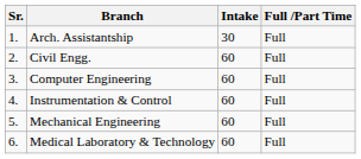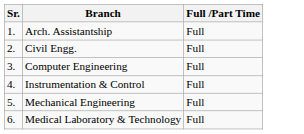- column: Intake | 30 | 60 | 60 | 60 | 60 | 60
